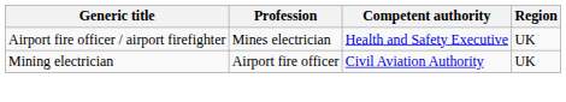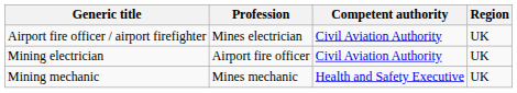Airport fire officer / airport firefighter | Competent authority: Health and Safety Executive -> Civil Aviation Authority
+ row: Mining mechanic | Mines mechanic | Health and Safety Executive | UK
